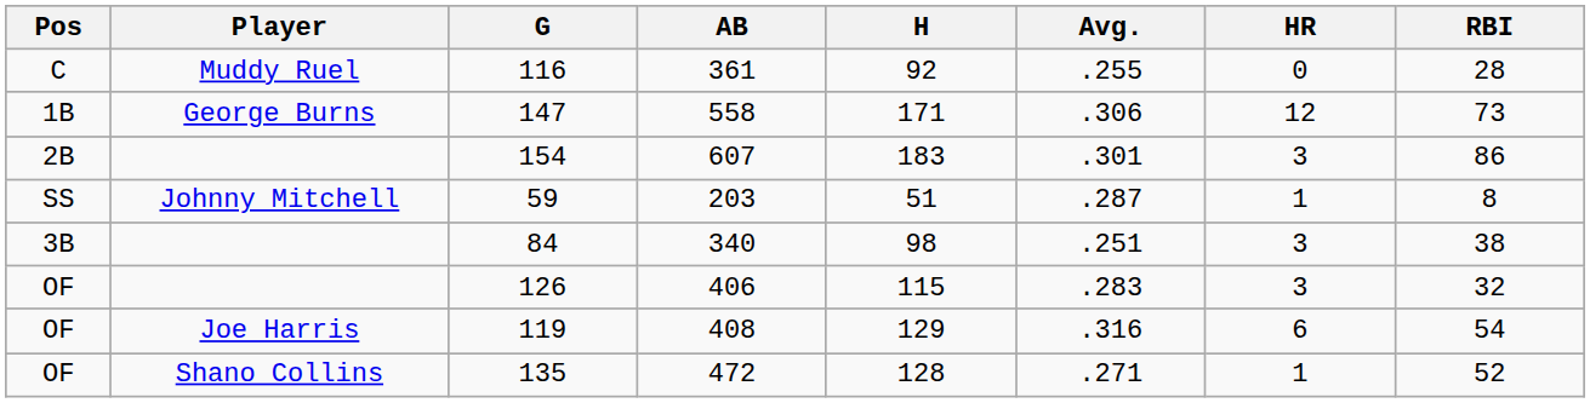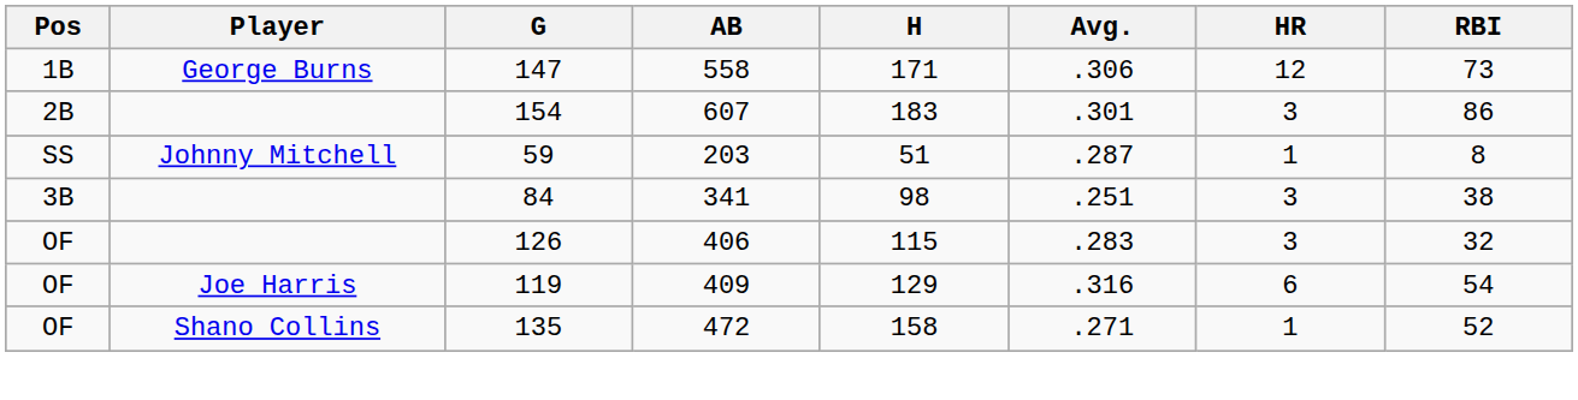- row: C | Muddy Ruel | 116 | 361 | 92 | .255 | 0 | 28
84 | AB: 340 -> 341
119 | AB: 408 -> 409
135 | H: 128 -> 158
